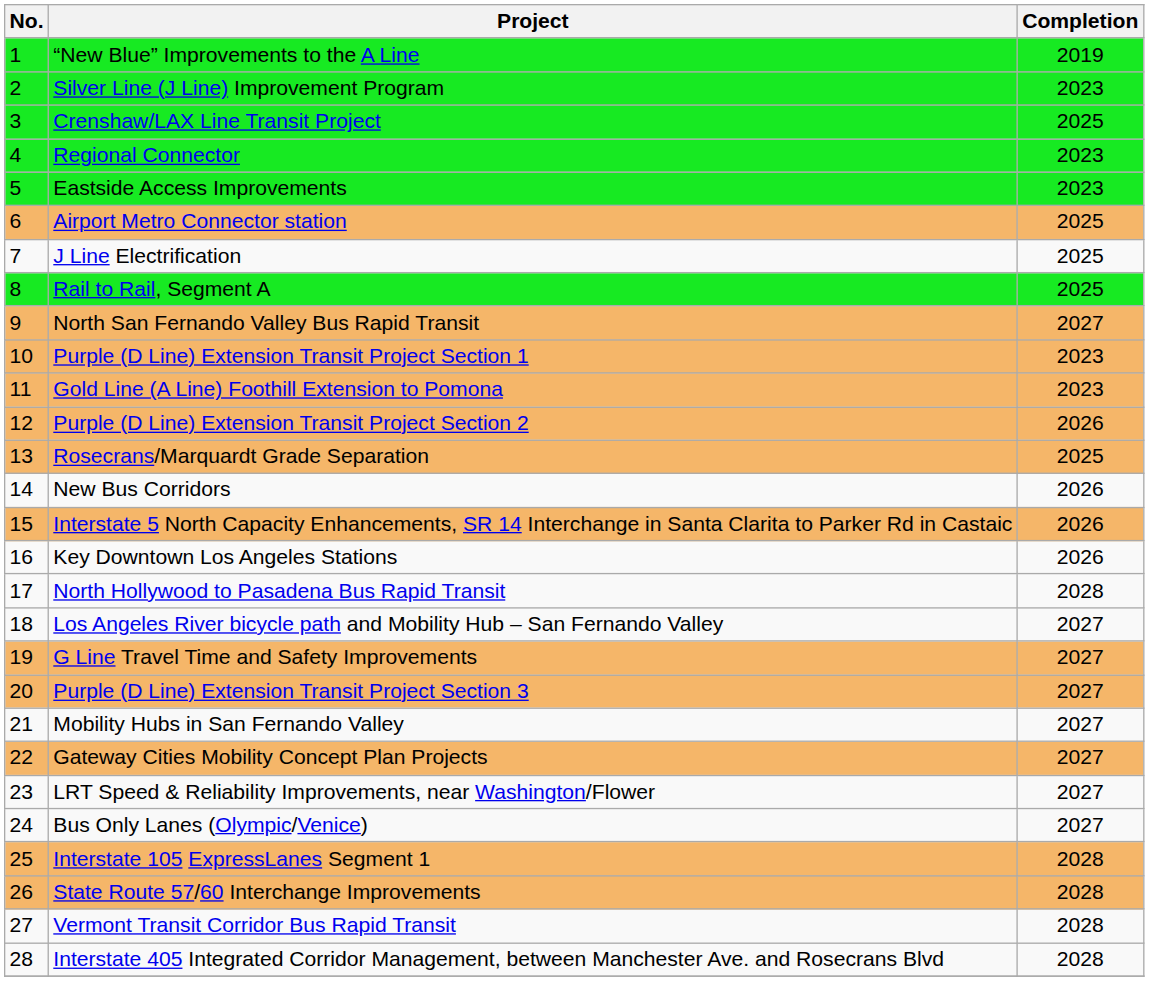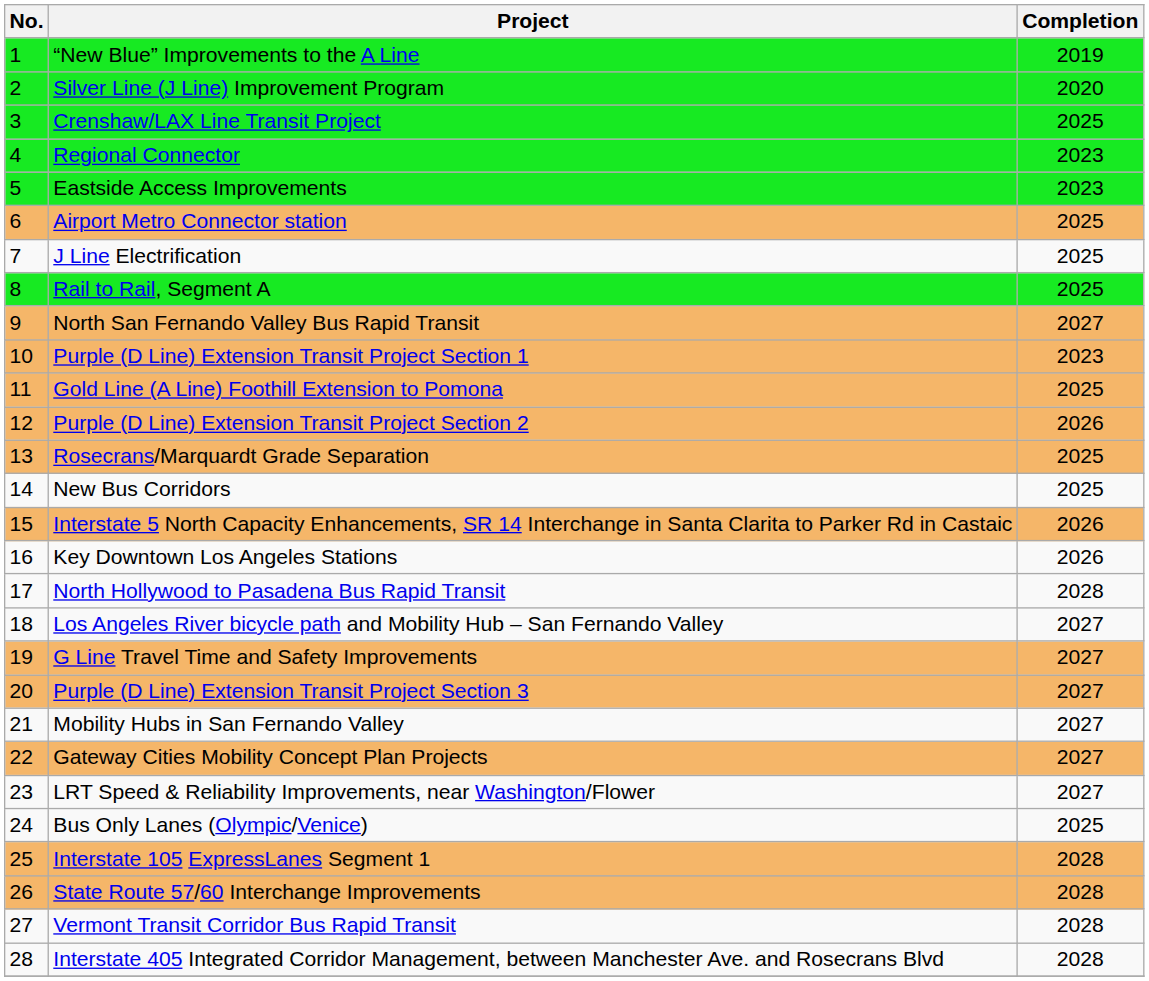Silver Line (J Line) Improvement Program | Completion: 2023 -> 2020
Gold Line (A Line) Foothill Extension to Pomona | Completion: 2023 -> 2025
New Bus Corridors | Completion: 2026 -> 2025
Bus Only Lanes (Olympic/Venice) | Completion: 2027 -> 2025
